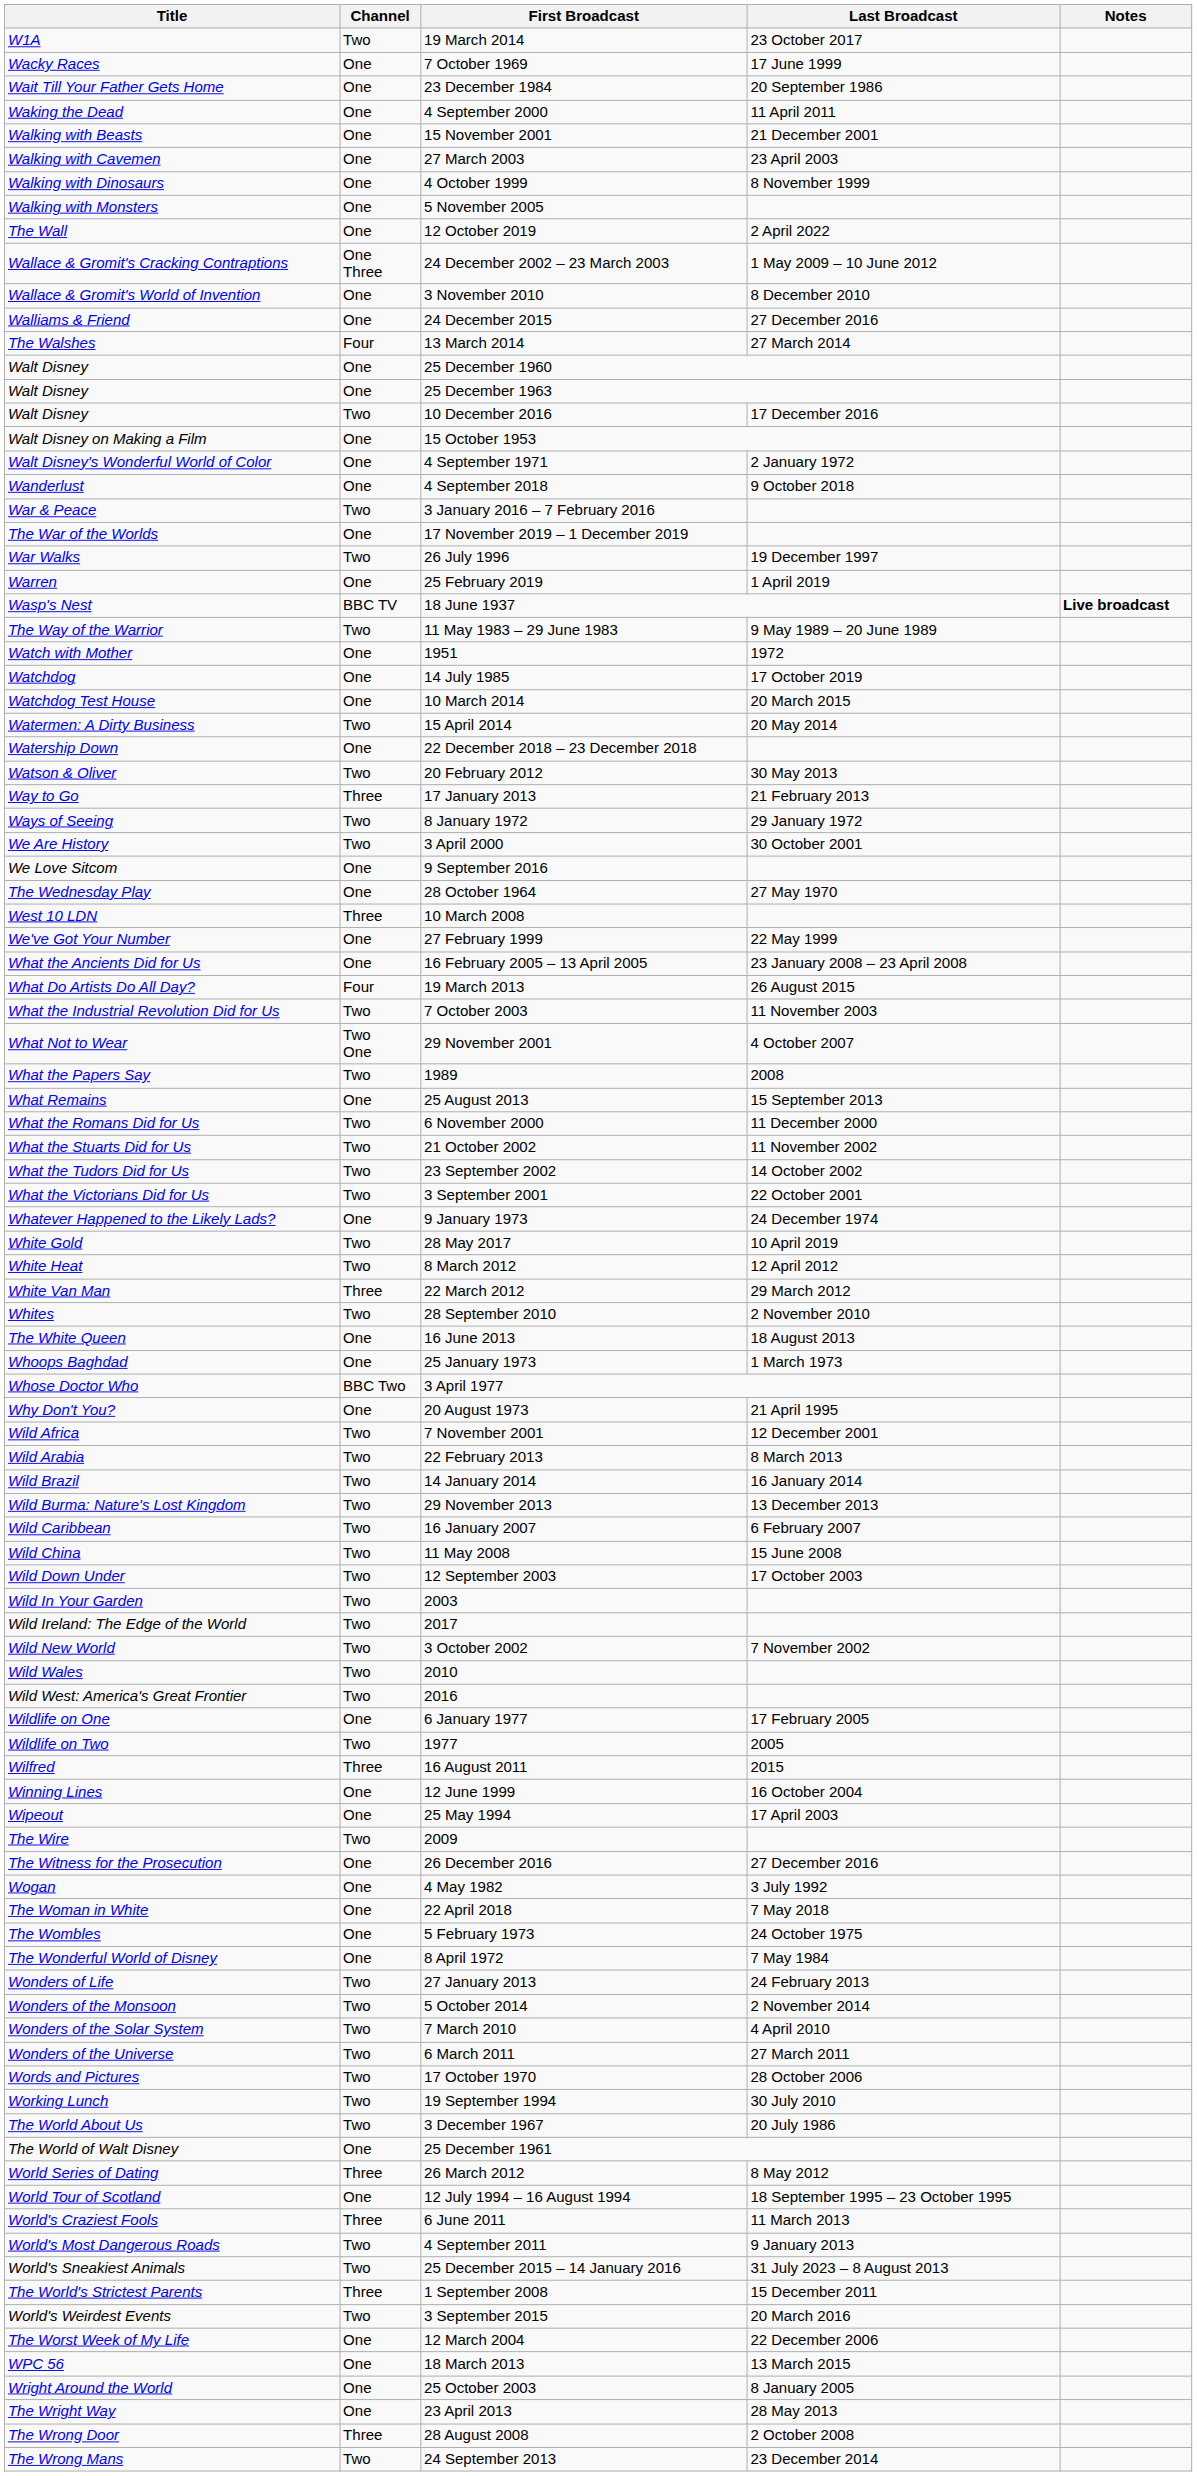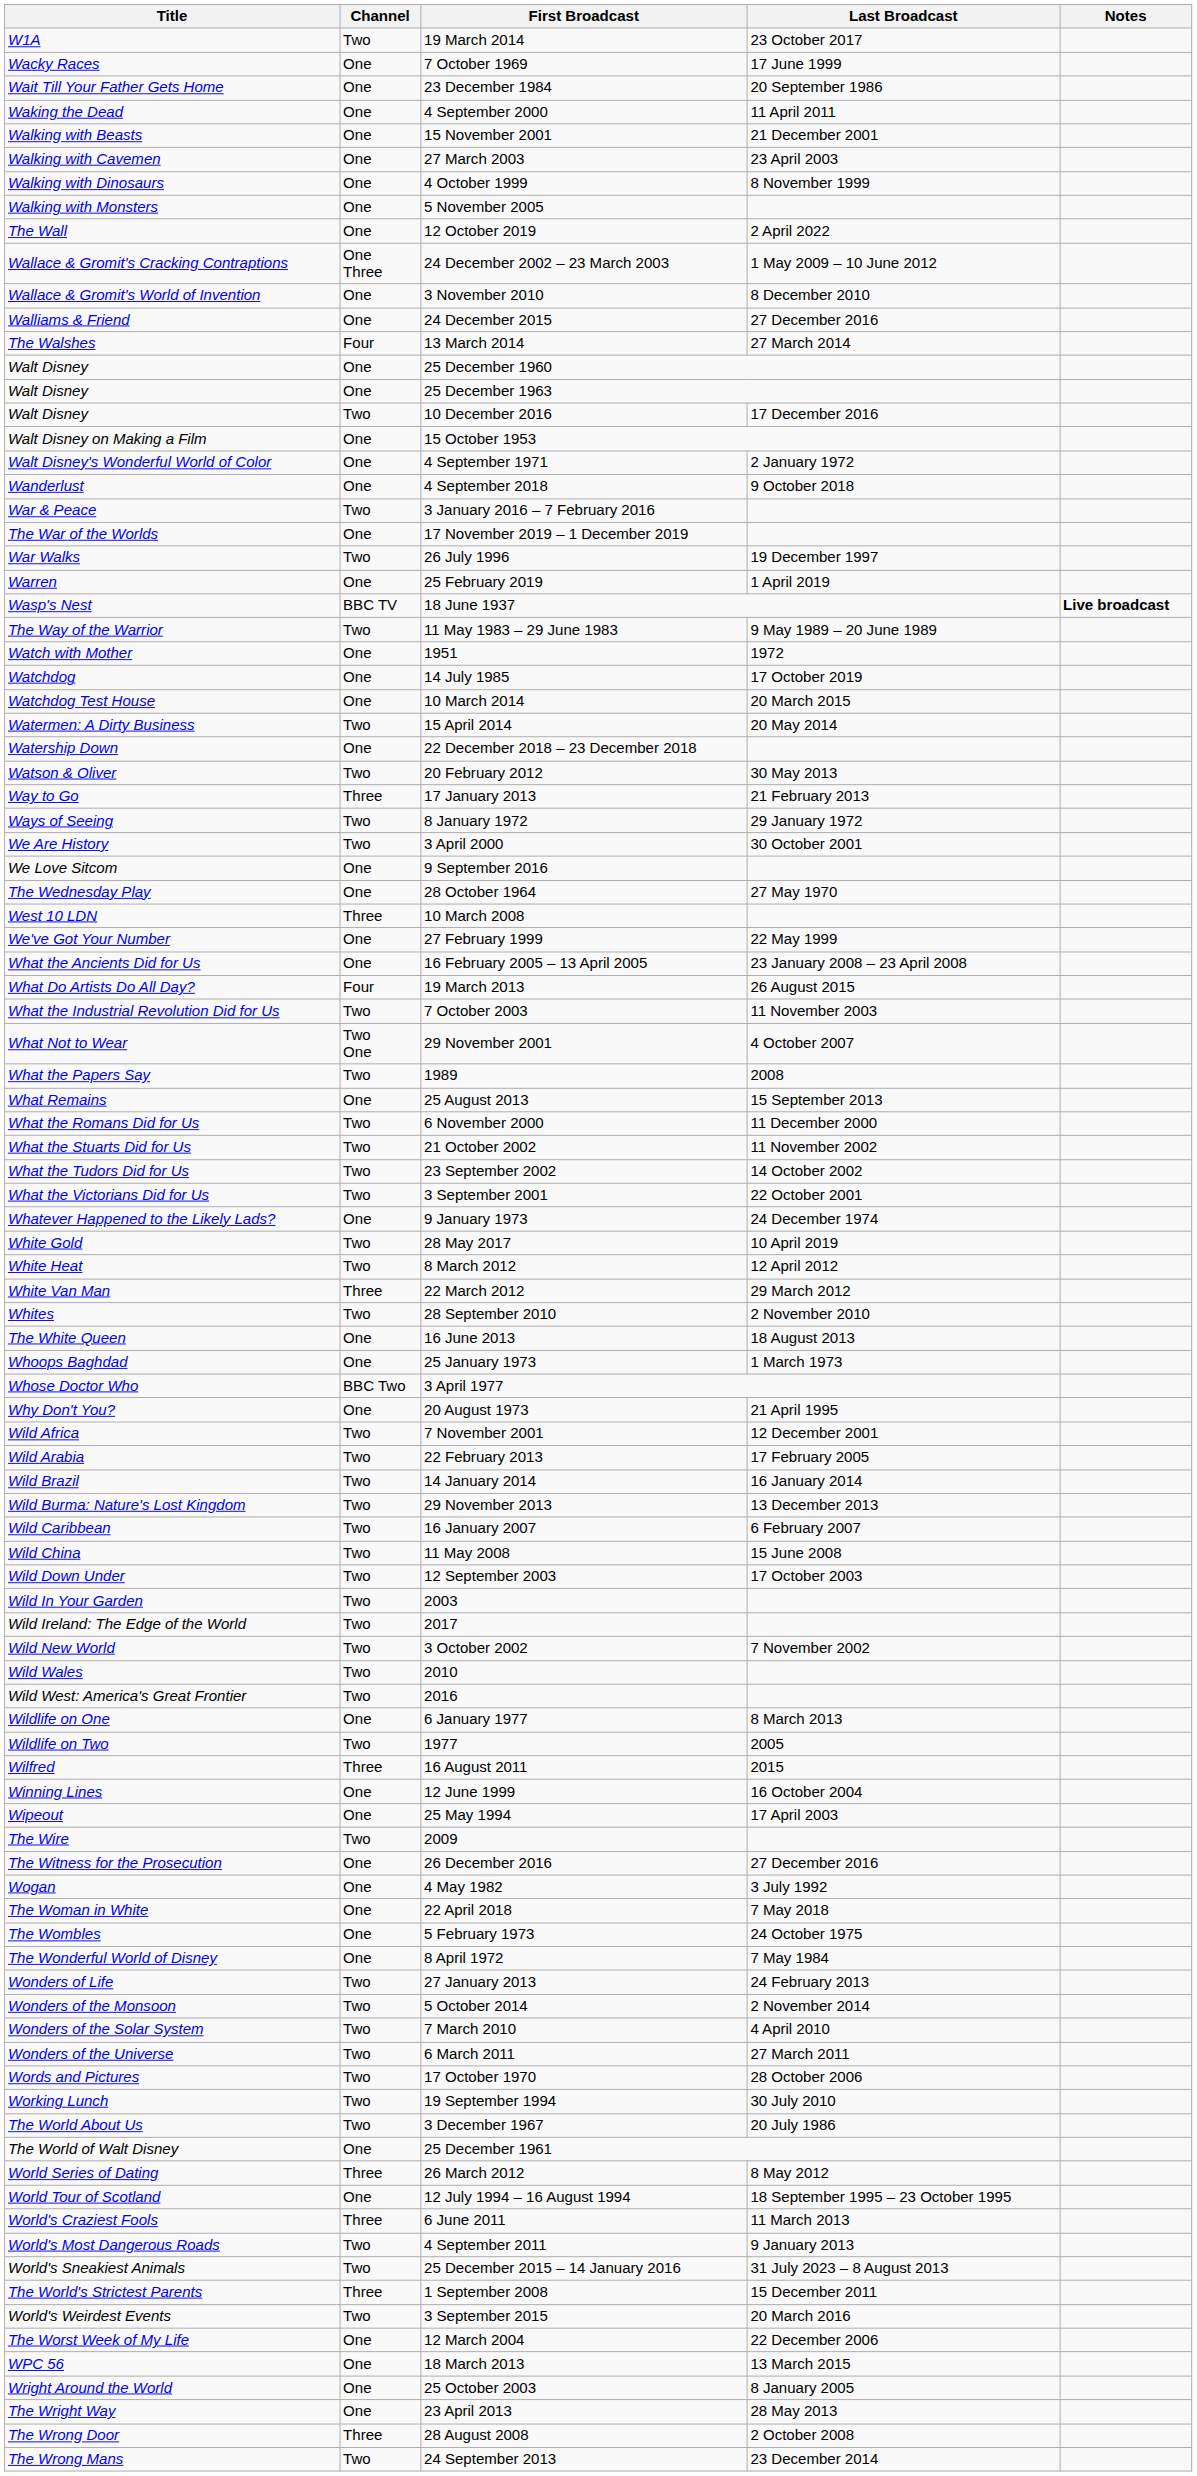22 February 2013 | Last Broadcast: 8 March 2013 -> 17 February 2005
6 January 1977 | Last Broadcast: 17 February 2005 -> 8 March 2013
